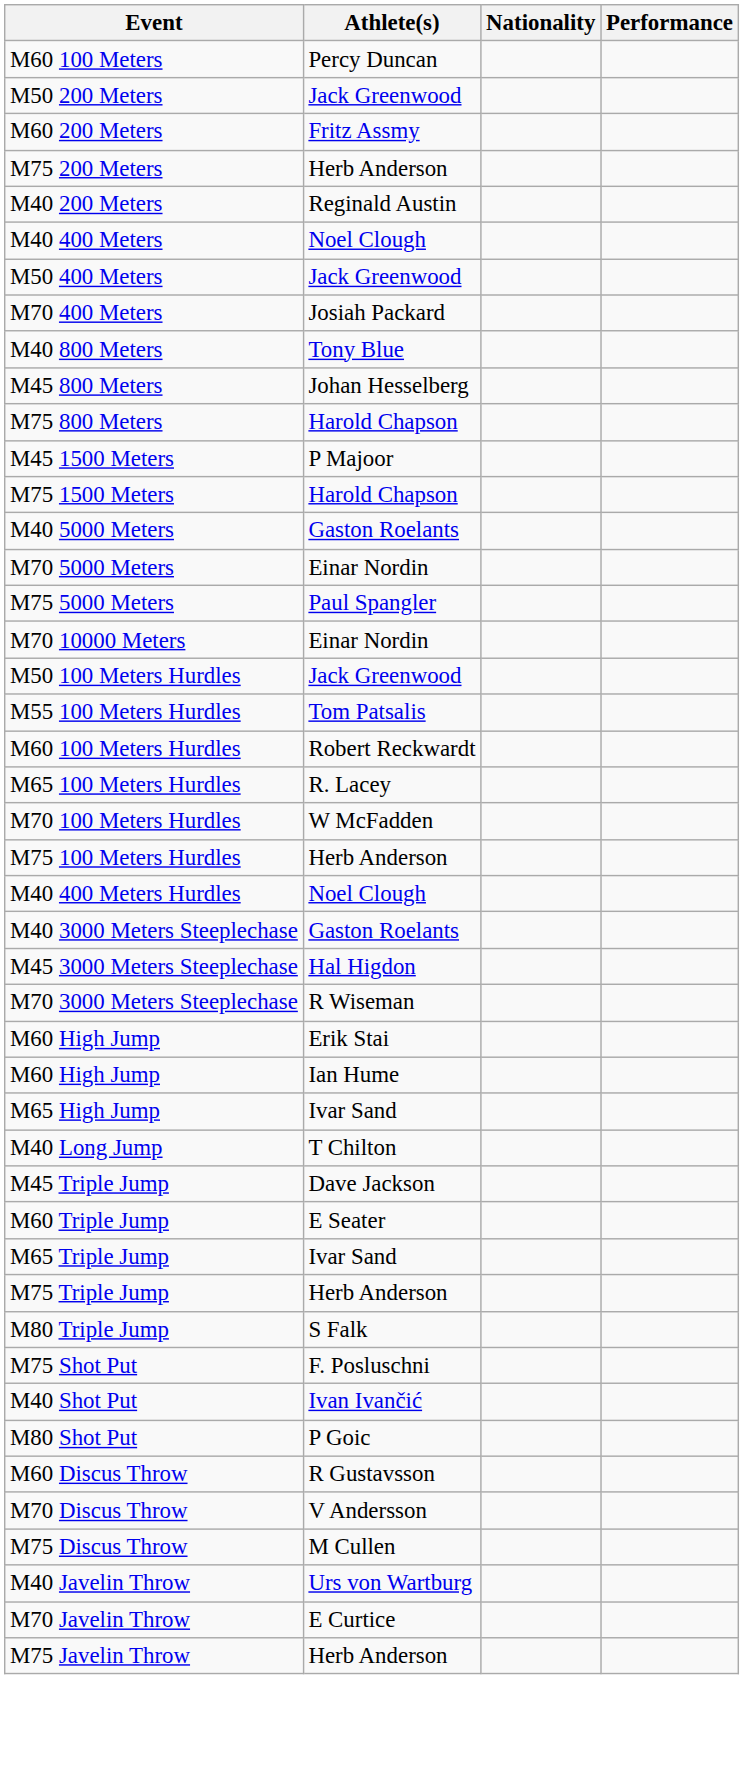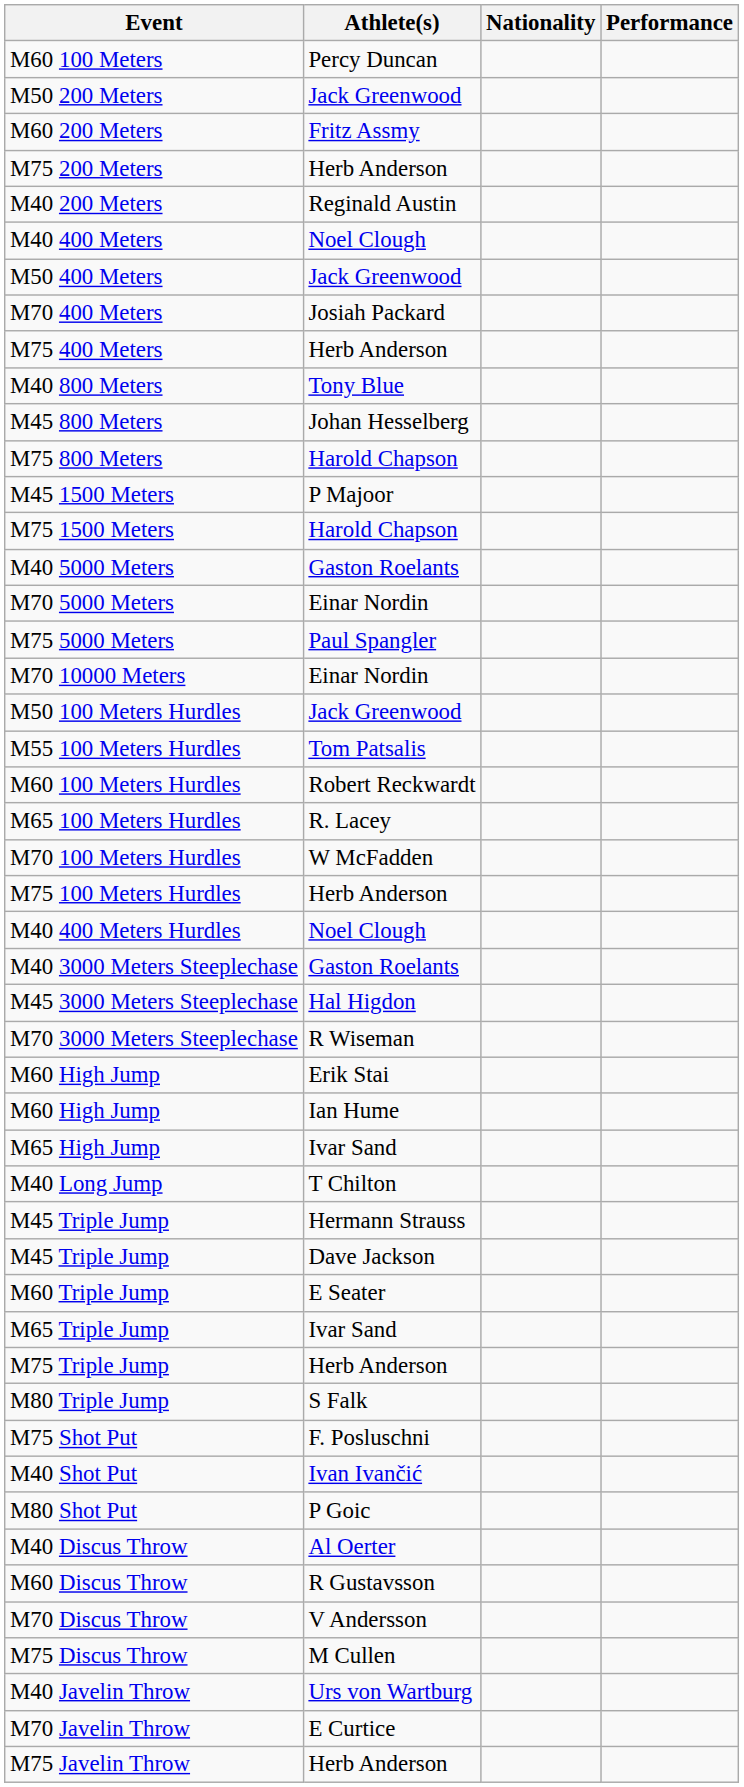+ row: M75 400 Meters | Herb Anderson
+ row: M45 Triple Jump | Hermann Strauss
+ row: M40 Discus Throw | Al Oerter
